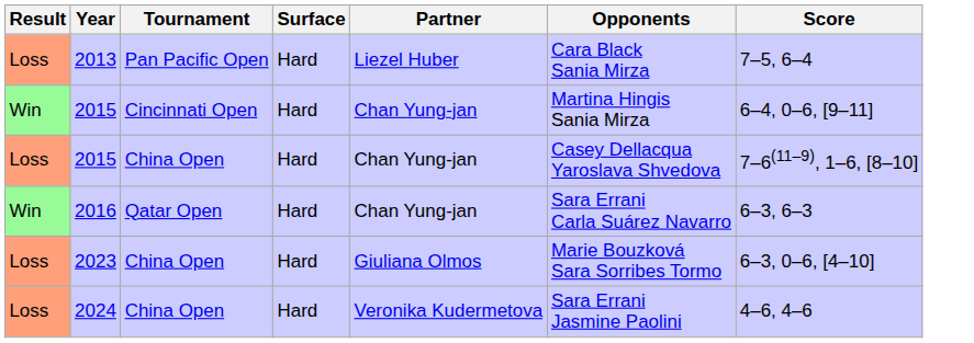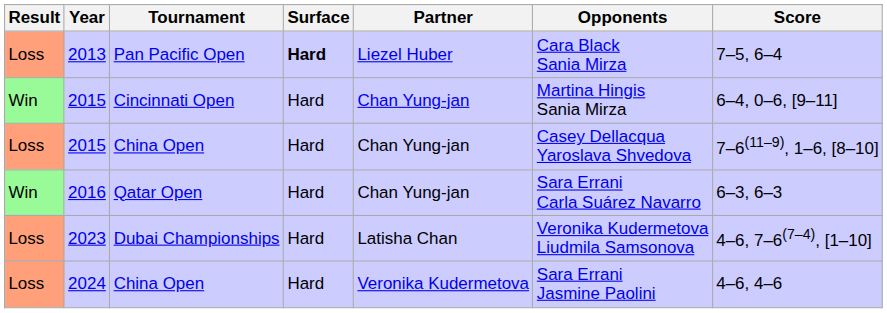2013 | Surface: normal -> bold
+ row: Loss | 2023 | Dubai Championships | Hard | Latisha Chan | Veronika Kudermetova Liudmila Samsonova | 4–6, 7–6(7–4), [1–10]
- row: Loss | 2023 | China Open | Hard | Giuliana Olmos | Marie Bouzková Sara Sorribes Tormo | 6–3, 0–6, [4–10]
